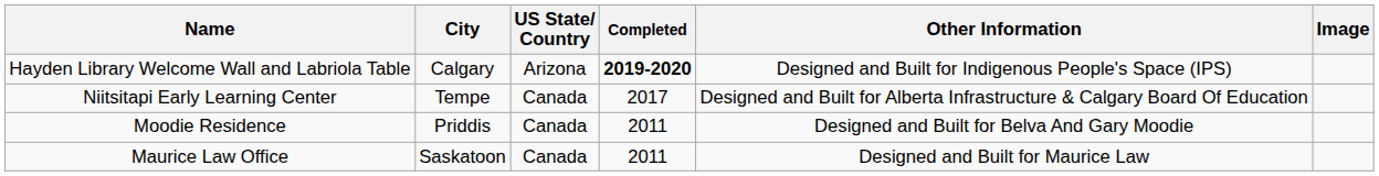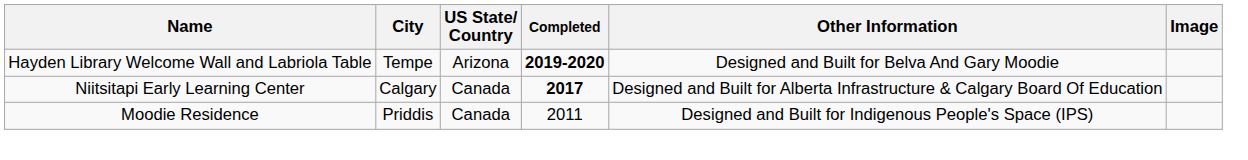Hayden Library Welcome Wall and Labriola Table | City: Calgary -> Tempe
Hayden Library Welcome Wall and Labriola Table | Other Information: Designed and Built for Indigenous People's Space (IPS) -> Designed and Built for Belva And Gary Moodie
Niitsitapi Early Learning Center | City: Tempe -> Calgary
Niitsitapi Early Learning Center | Completed: normal -> bold
Moodie Residence | Other Information: Designed and Built for Belva And Gary Moodie -> Designed and Built for Indigenous People's Space (IPS)
- row: Maurice Law Office | Saskatoon | Canada | 2011 | Designed and Built for Maurice Law
